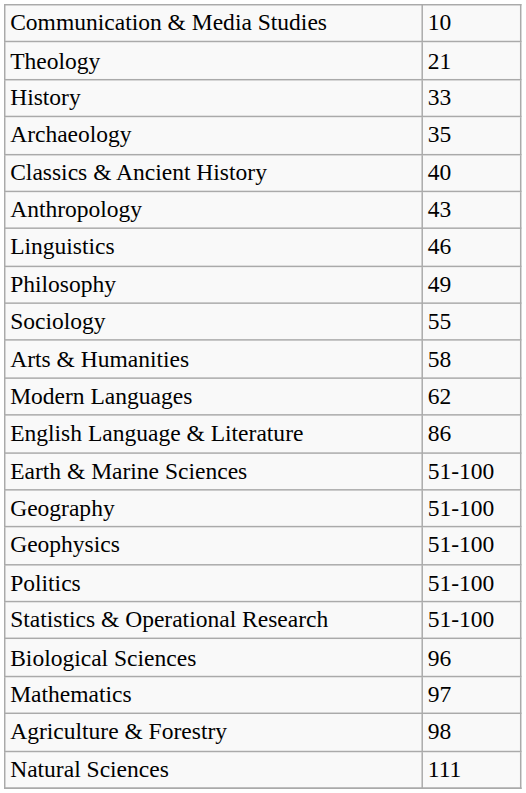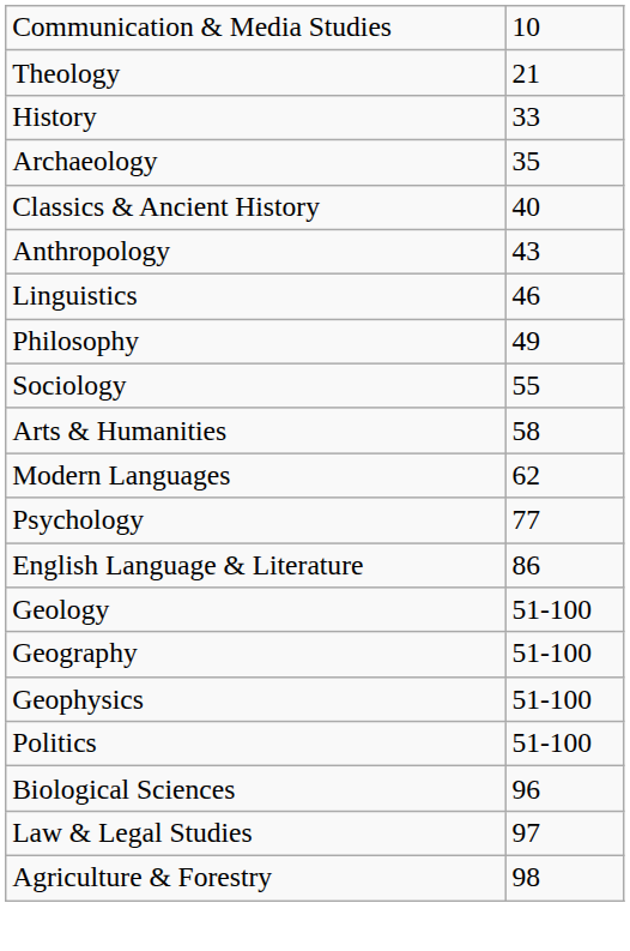+ row: Psychology | 77
- row: Earth & Marine Sciences | 51-100
+ row: Geology | 51-100
- row: Statistics & Operational Research | 51-100
+ row: Law & Legal Studies | 97
- row: Mathematics | 97
- row: Natural Sciences | 111
